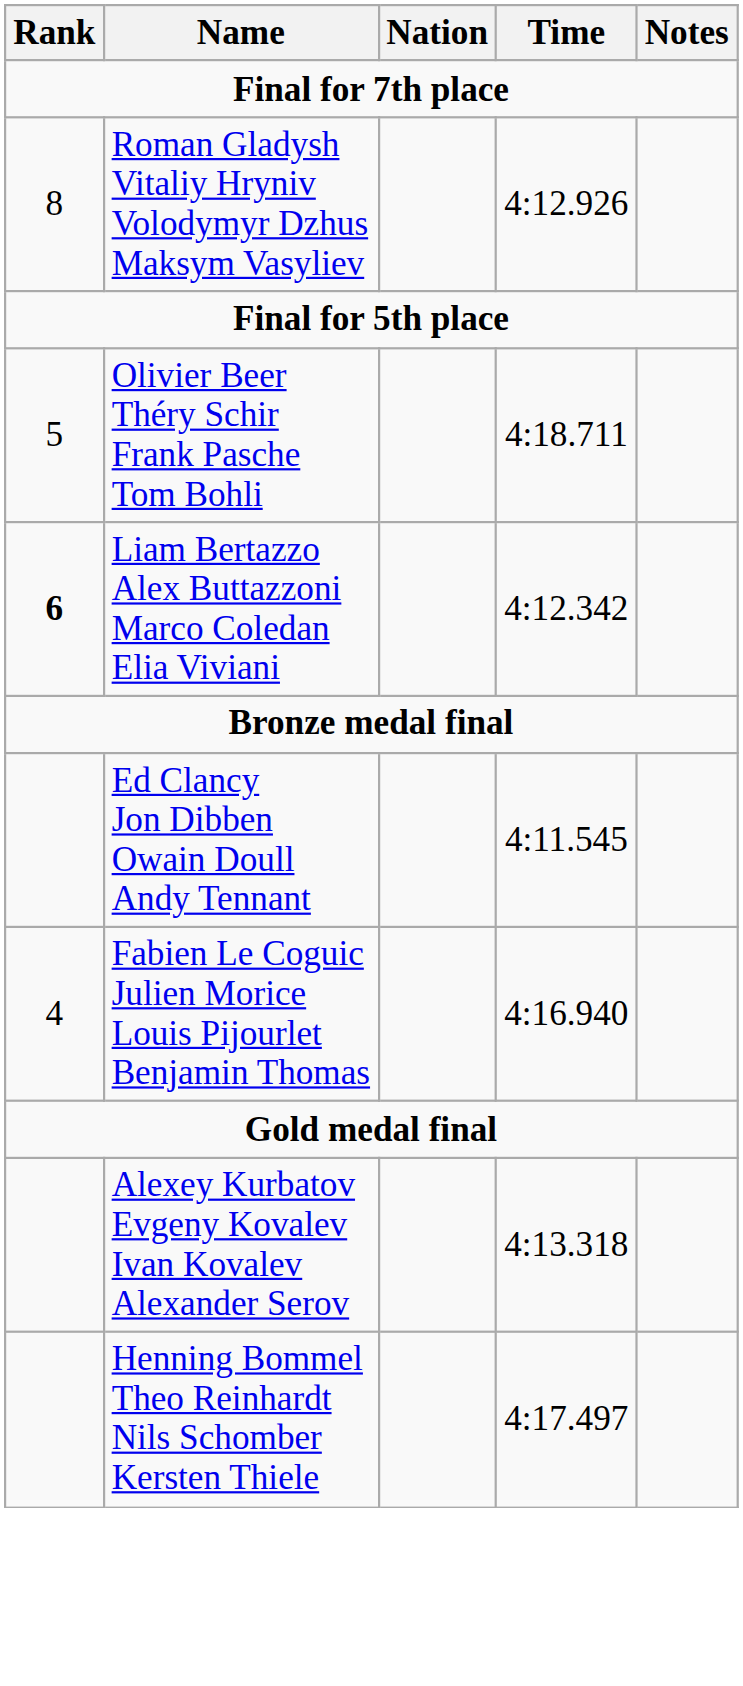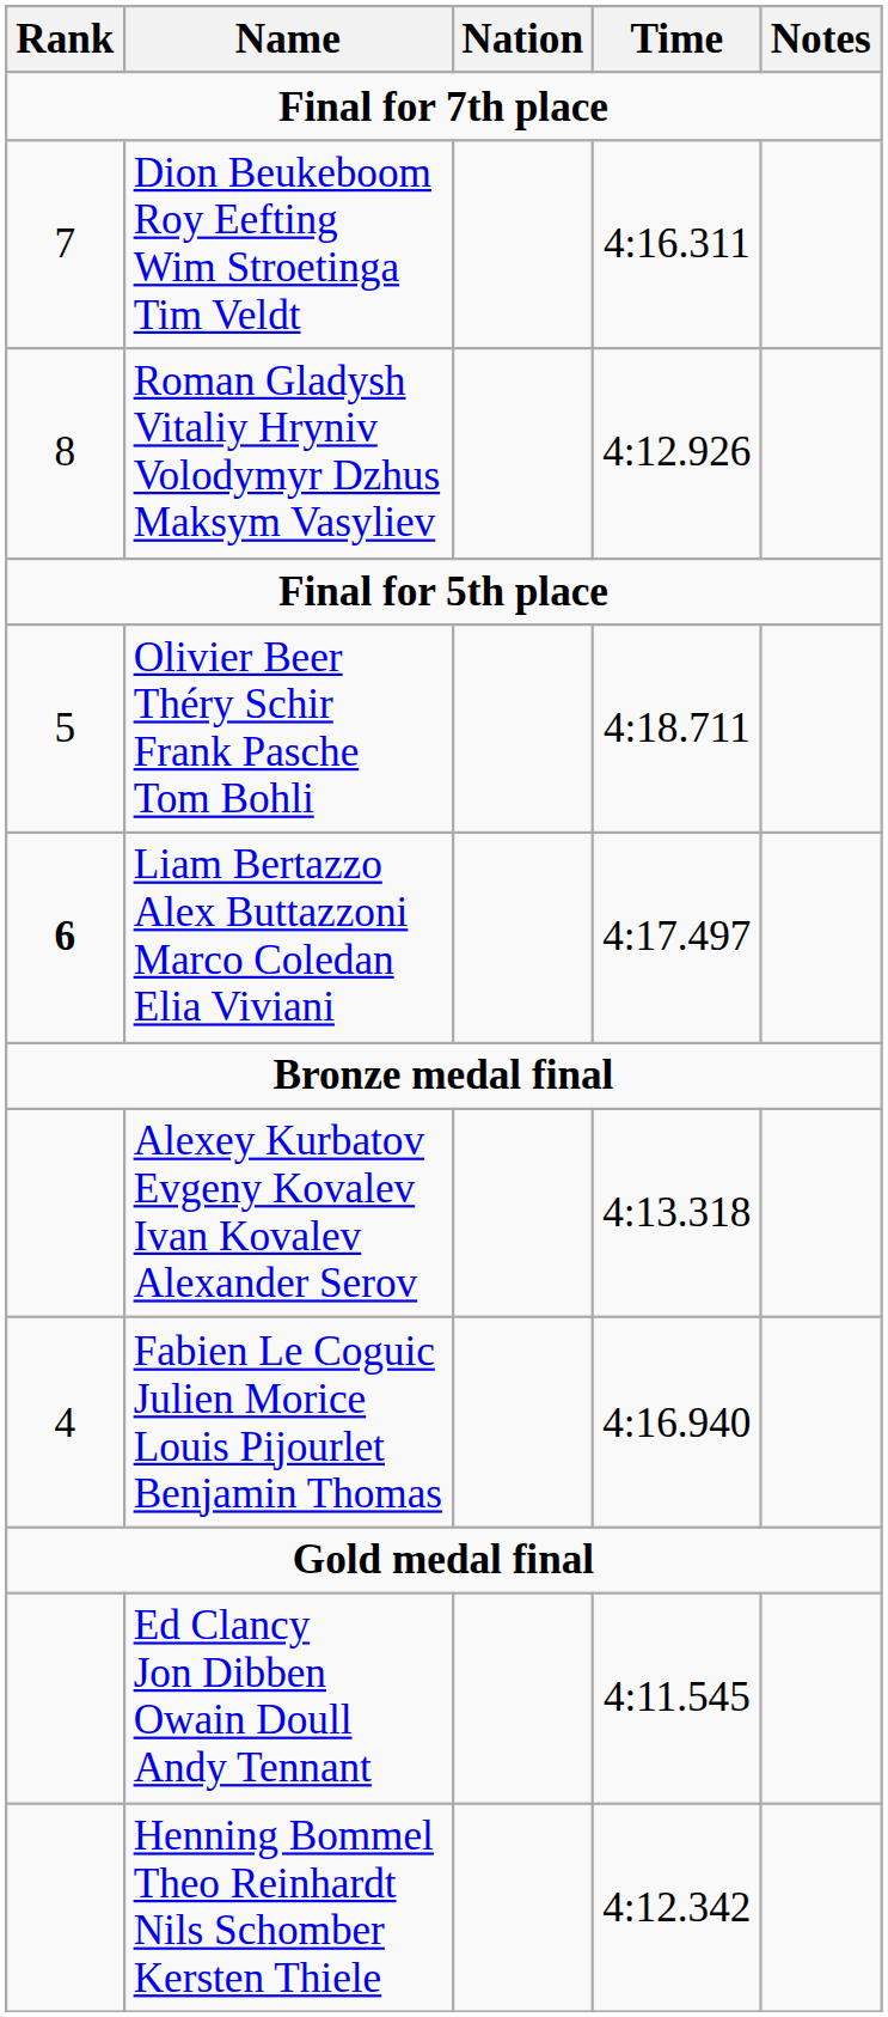+ row: 7 | Dion Beukeboom Roy Eefting Wim Stroetinga Tim Veldt | 4:16.311
Liam Bertazzo Alex Buttazzoni Marco Coledan Elia Viviani | Time: 4:12.342 -> 4:17.497
rows swapped: Alexey Kurbatov Evgeny Kovalev Ivan Kovalev Alexander Serov <-> Ed Clancy Jon Dibben Owain Doull Andy Tennant
Henning Bommel Theo Reinhardt Nils Schomber Kersten Thiele | Time: 4:17.497 -> 4:12.342
